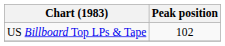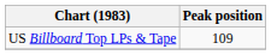US Billboard Top LPs & Tape | Peak position: 102 -> 109
